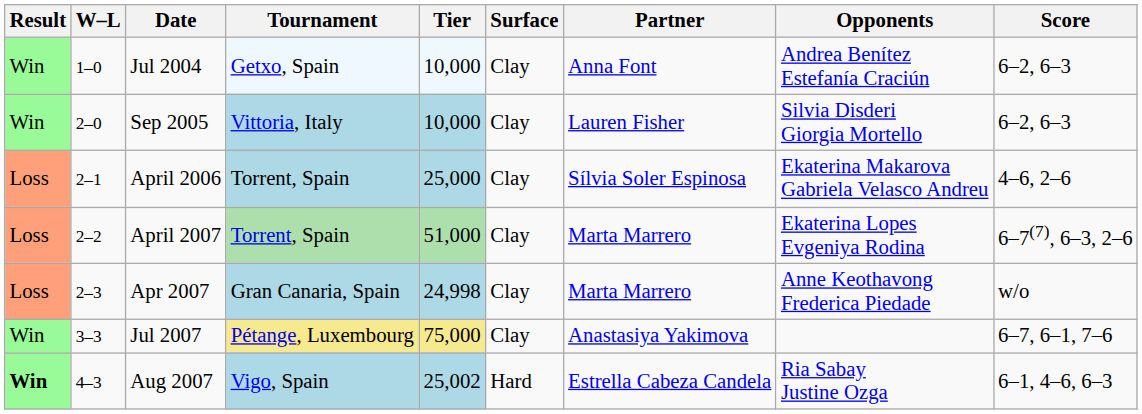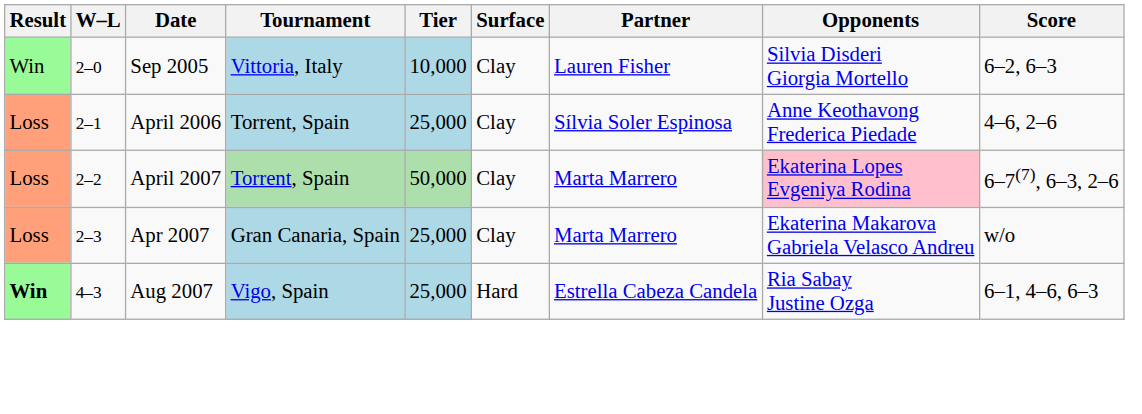- row: Win | 1–0 | Jul 2004 | Getxo, Spain | 10,000 | Clay | Anna Font | Andrea Benítez Estefanía Craciún | 6–2, 6–3
April 2006 | Opponents: Ekaterina Makarova Gabriela Velasco Andreu -> Anne Keothavong Frederica Piedade
April 2007 | Tier: 51,000 -> 50,000
April 2007 | Opponents: no background -> pink background
Apr 2007 | Tier: 24,998 -> 25,000
Apr 2007 | Opponents: Anne Keothavong Frederica Piedade -> Ekaterina Makarova Gabriela Velasco Andreu
- row: Win | 3–3 | Jul 2007 | Pétange, Luxembourg | 75,000 | Clay | Anastasiya Yakimova | 6–7, 6–1, 7–6
Aug 2007 | Tier: 25,002 -> 25,000
